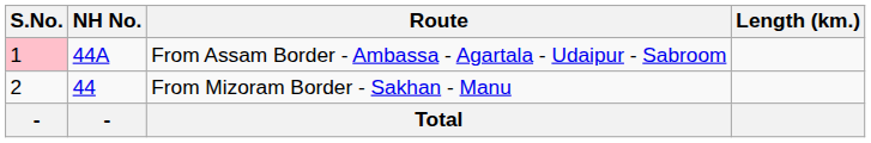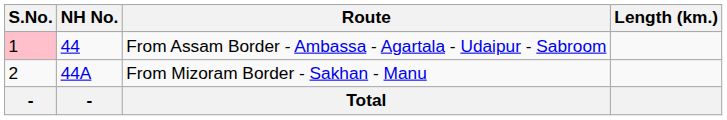From Assam Border - Ambassa - Agartala - Udaipur - Sabroom | NH No.: 44A -> 44
From Mizoram Border - Sakhan - Manu | NH No.: 44 -> 44A
